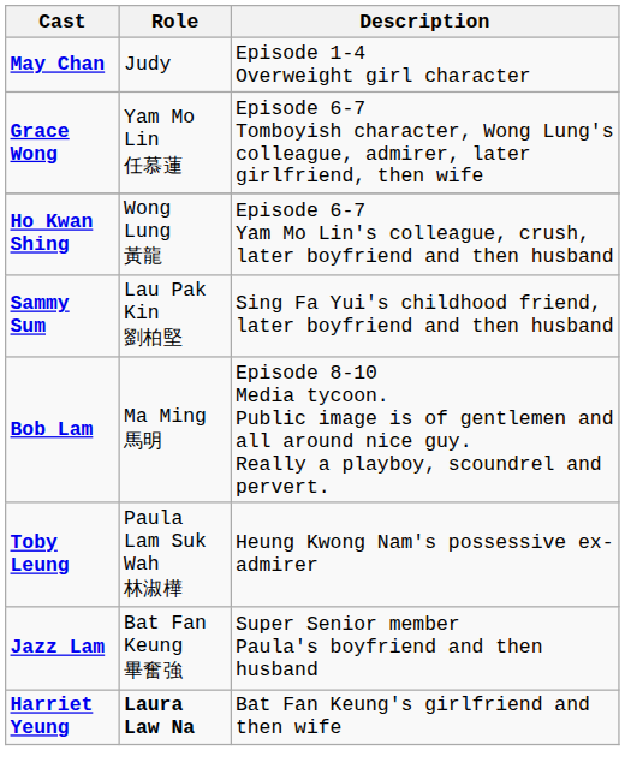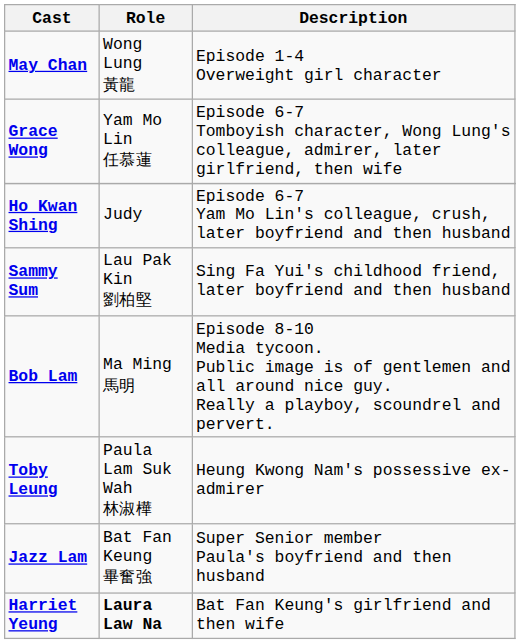May Chan | Role: Judy -> Wong Lung 黃龍
Ho Kwan Shing | Role: Wong Lung 黃龍 -> Judy
